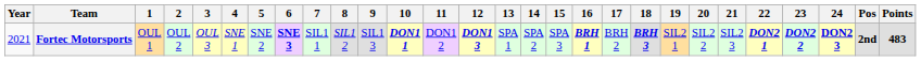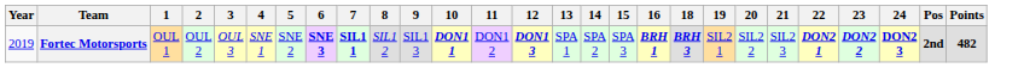- column: 17 | BRH 2
Fortec Motorsports | Year: 2021 -> 2019
Fortec Motorsports | 7: normal -> bold
Fortec Motorsports | Points: 483 -> 482
